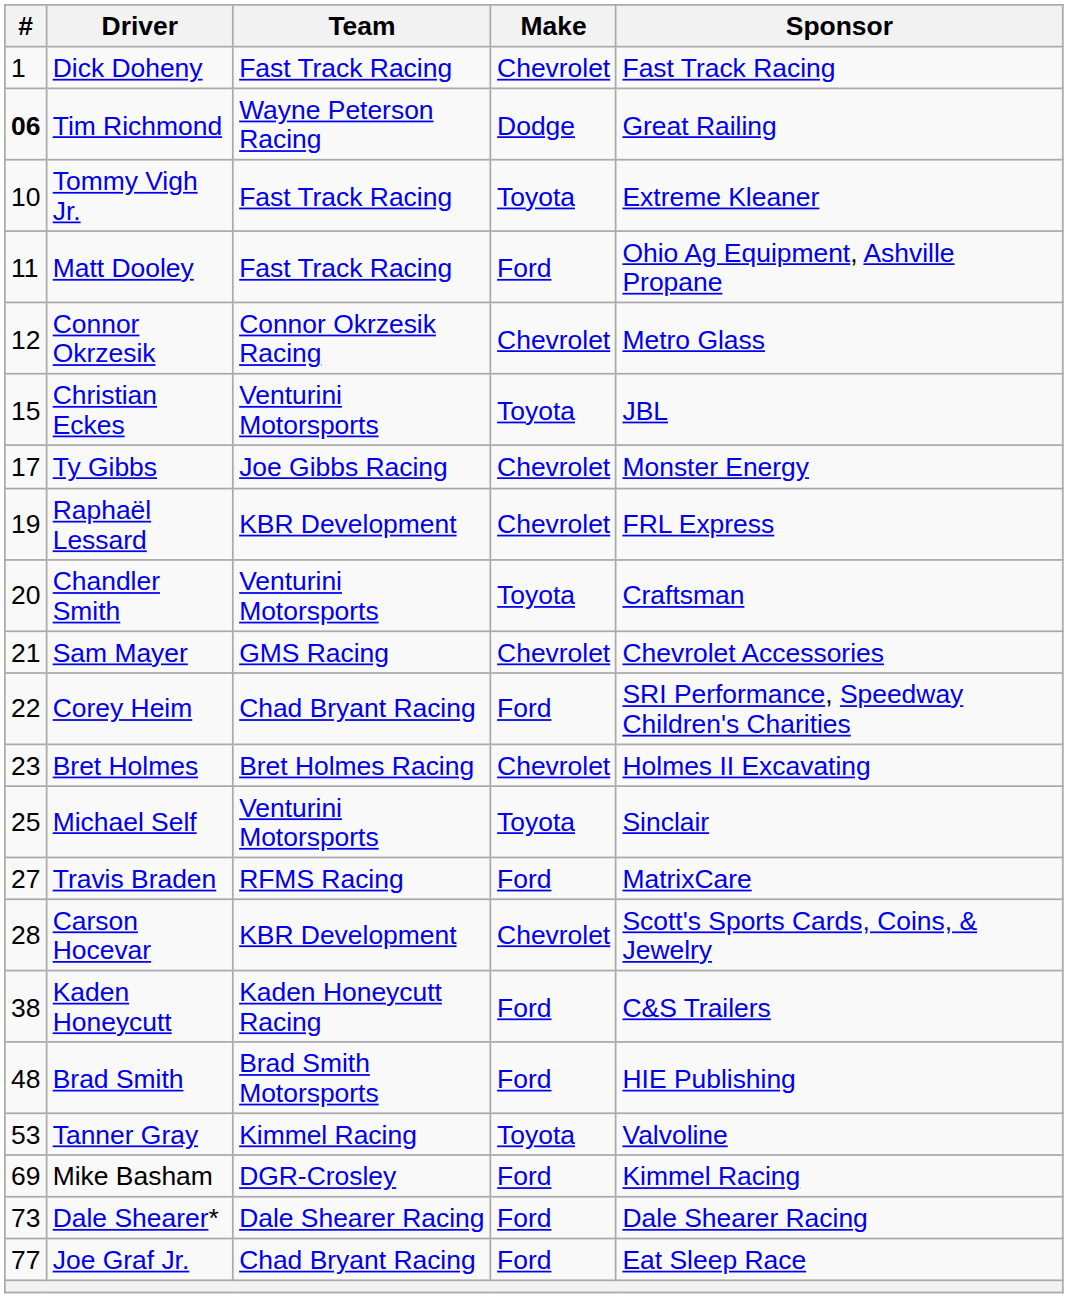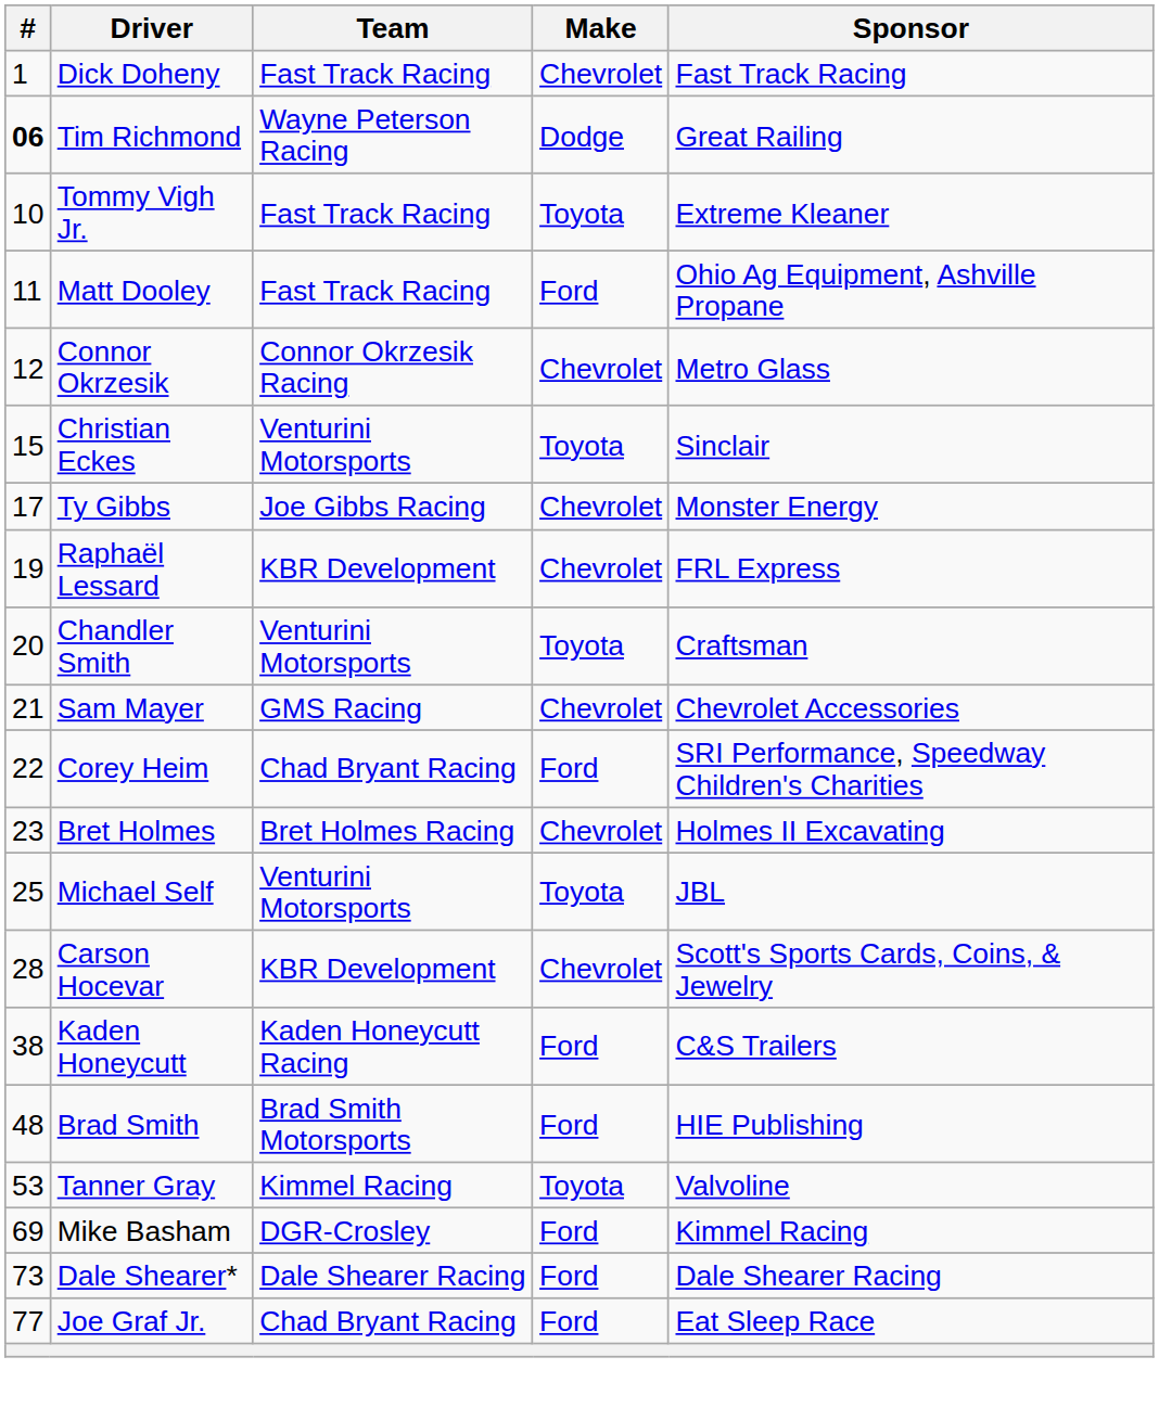Christian Eckes | Sponsor: JBL -> Sinclair
Michael Self | Sponsor: Sinclair -> JBL
- row: 27 | Travis Braden | RFMS Racing | Ford | MatrixCare
